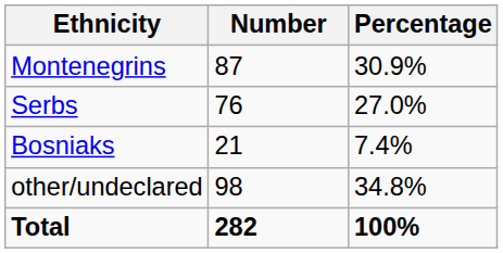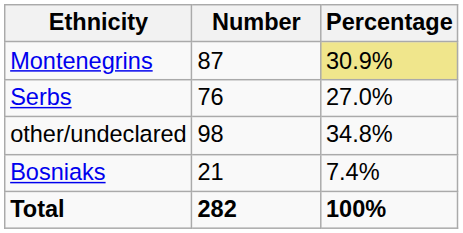Montenegrins | Percentage: no background -> khaki background
rows swapped: Bosniaks <-> other/undeclared
